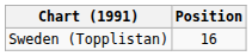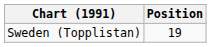Sweden (Topplistan) | Position: 16 -> 19
